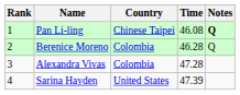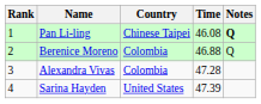Berenice Moreno | Time: 46.28 -> 46.88
